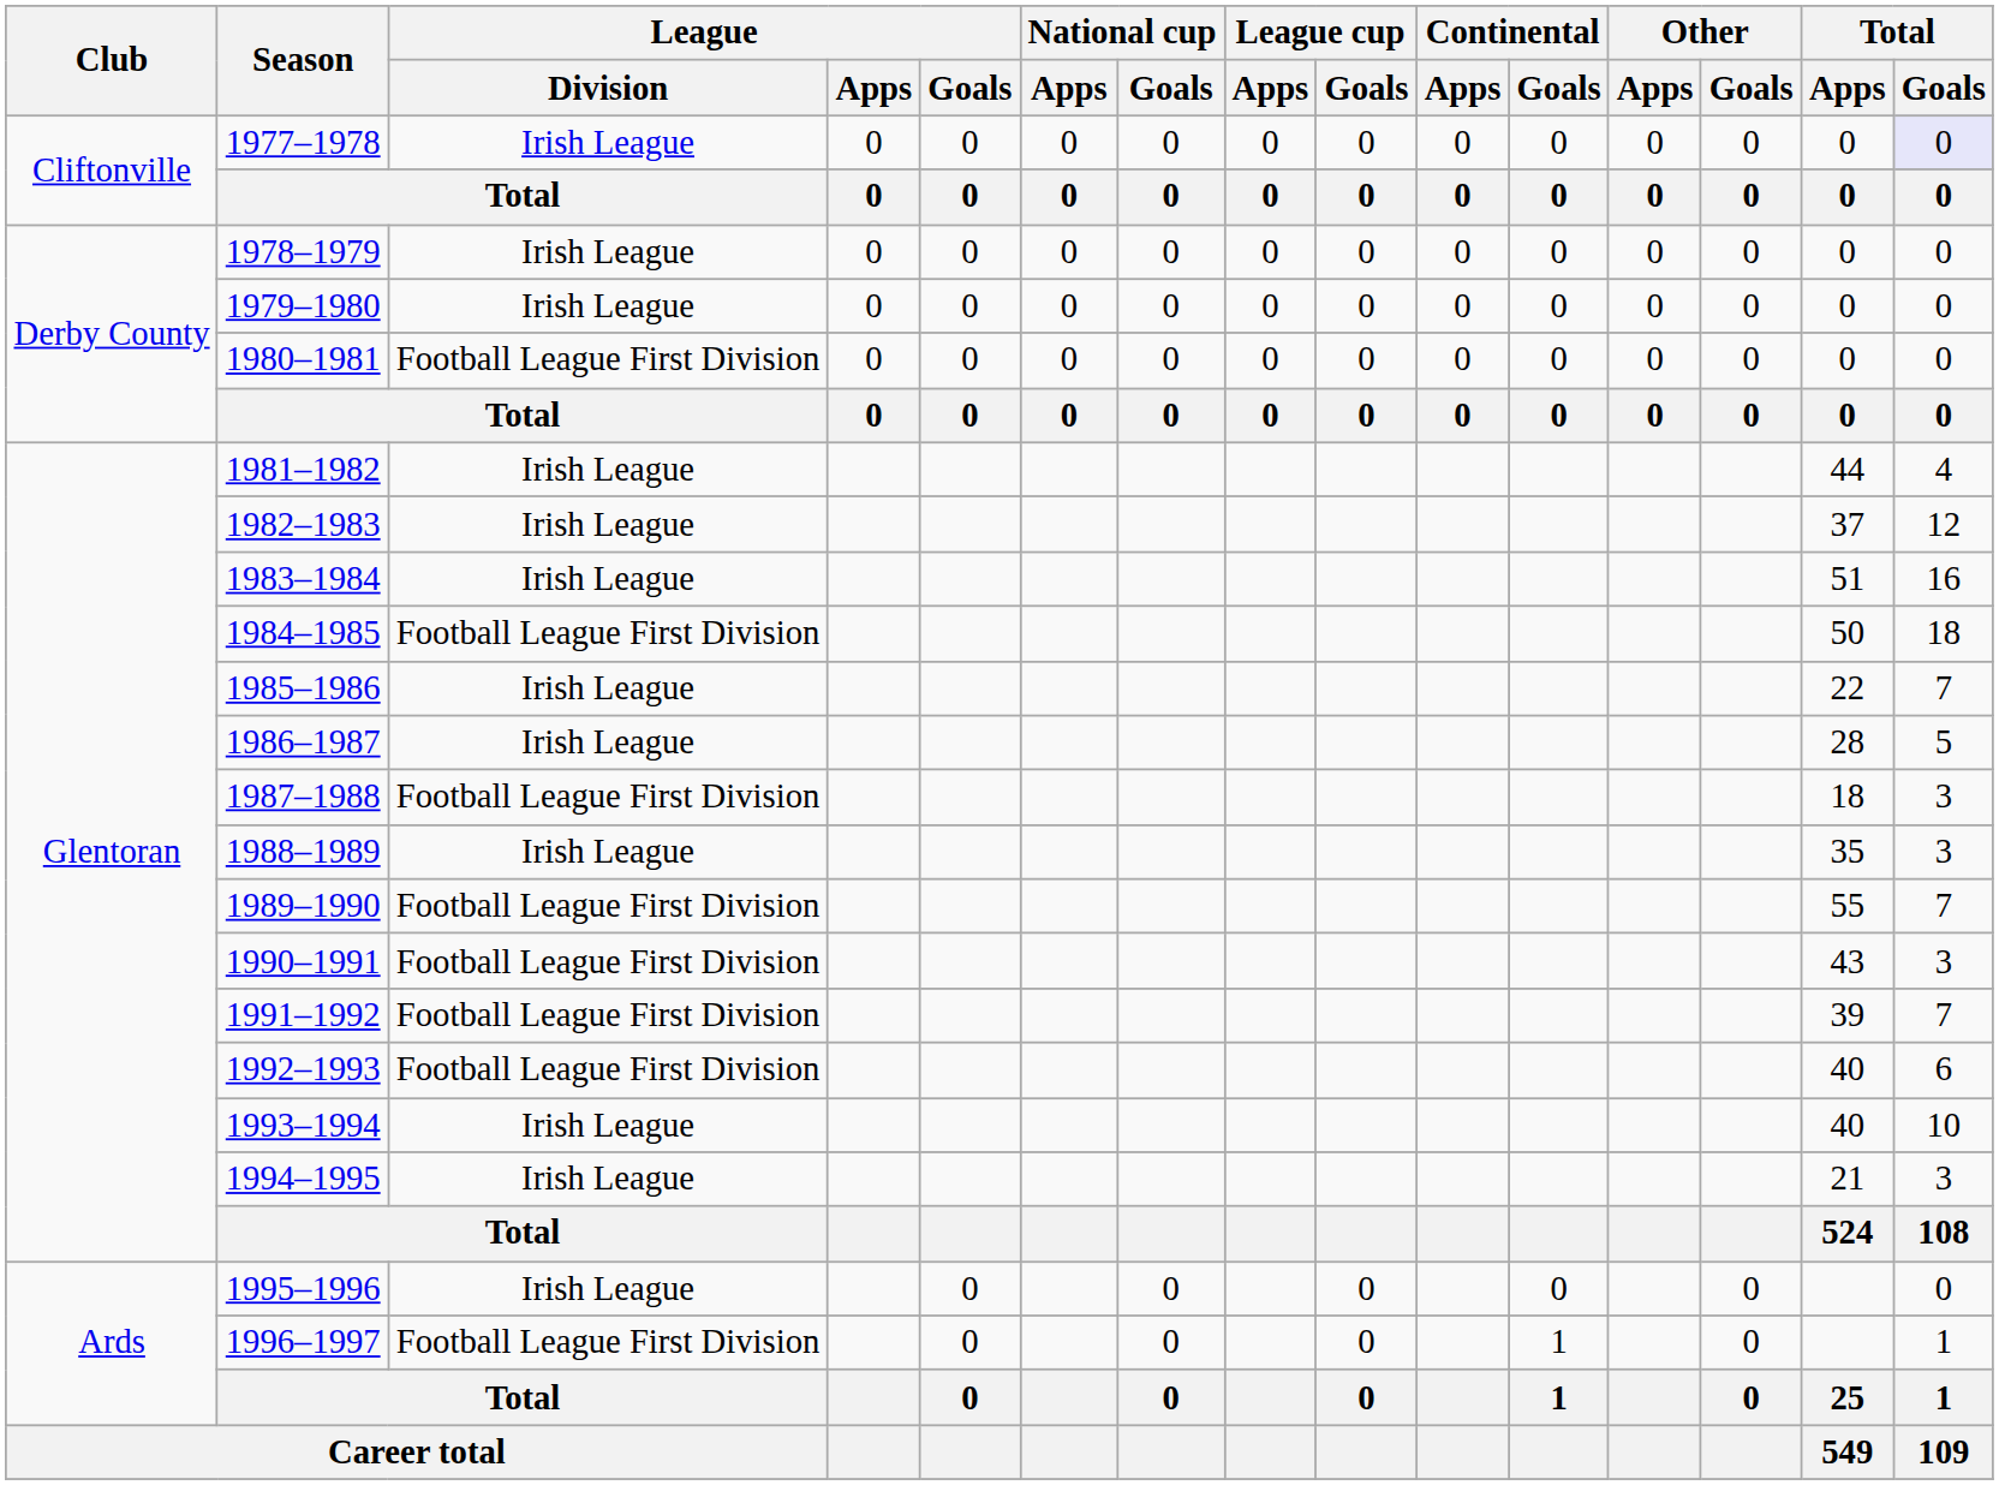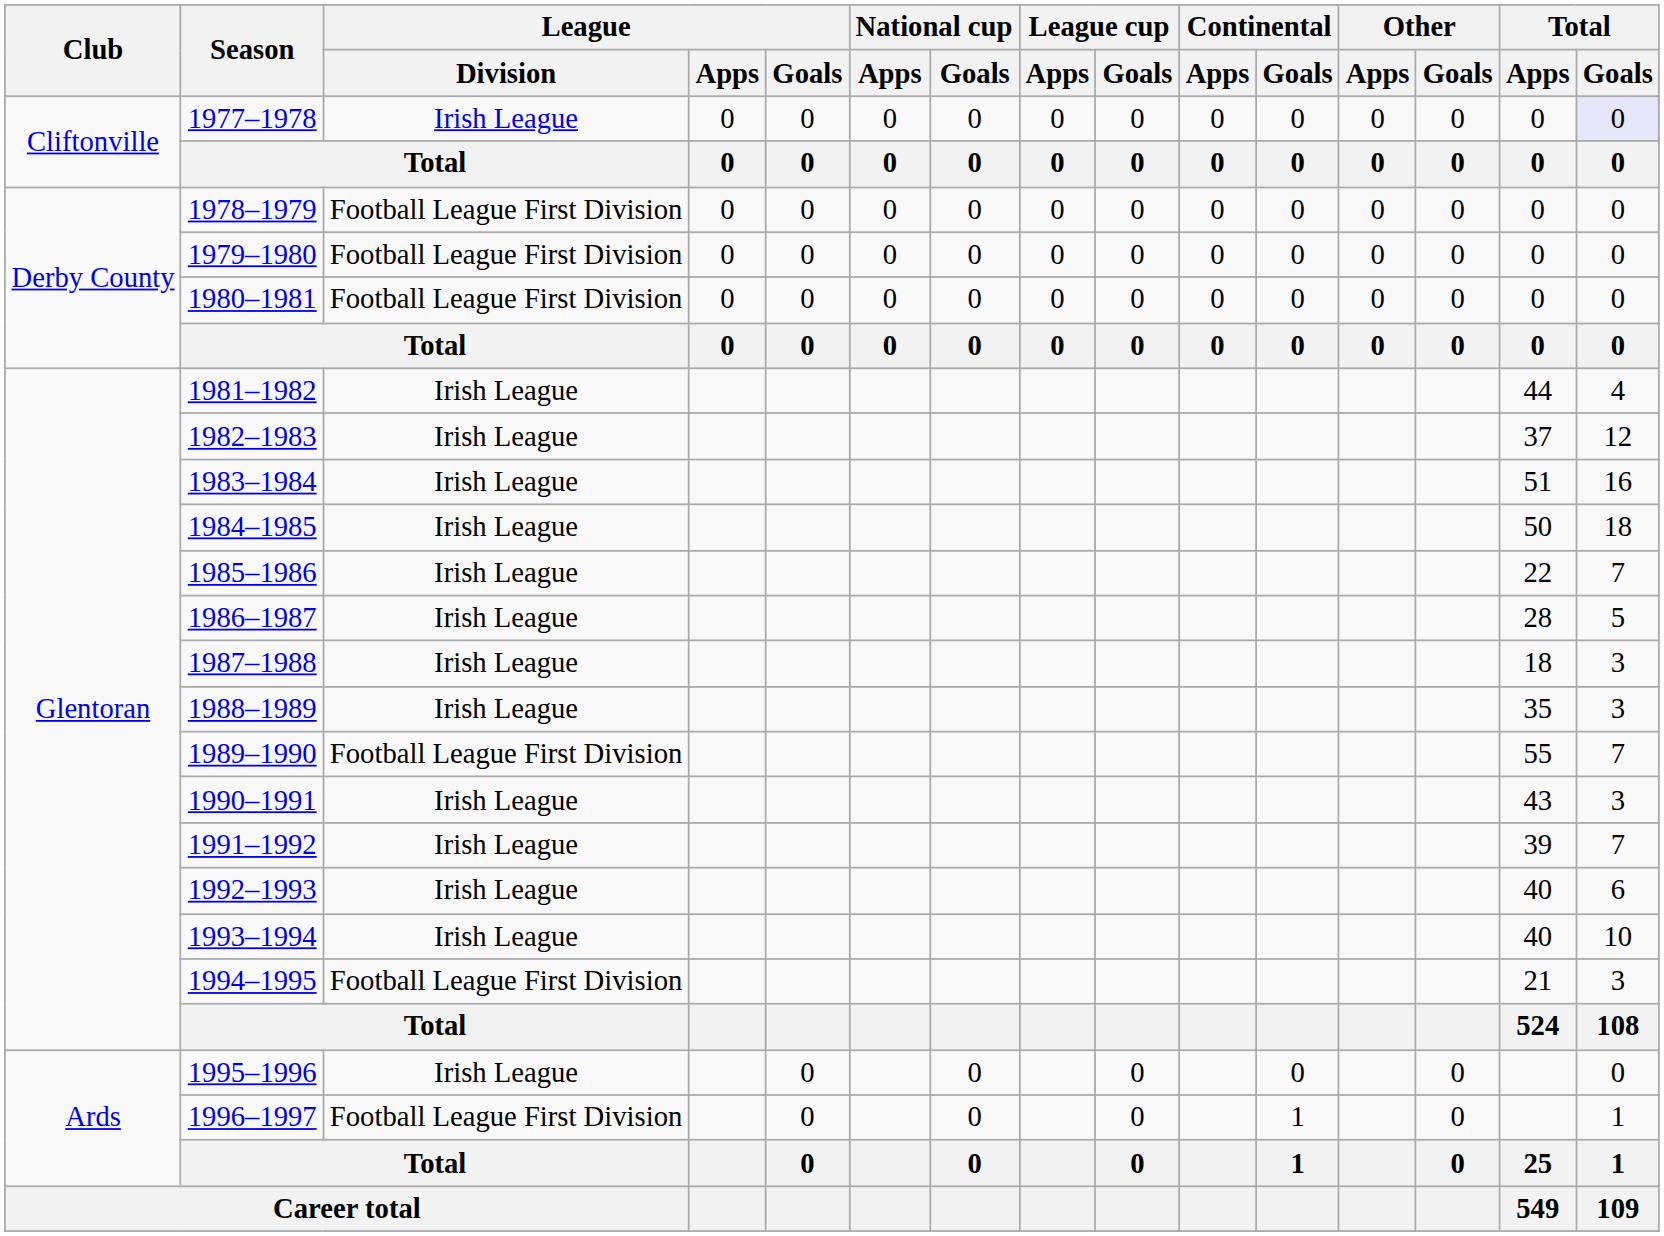1978–1979 | League / Division: Irish League -> Football League First Division
1979–1980 | League / Division: Irish League -> Football League First Division
1984–1985 | League / Division: Football League First Division -> Irish League
1987–1988 | League / Division: Football League First Division -> Irish League
1990–1991 | League / Division: Football League First Division -> Irish League
1991–1992 | League / Division: Football League First Division -> Irish League
1992–1993 | League / Division: Football League First Division -> Irish League
1994–1995 | League / Division: Irish League -> Football League First Division
